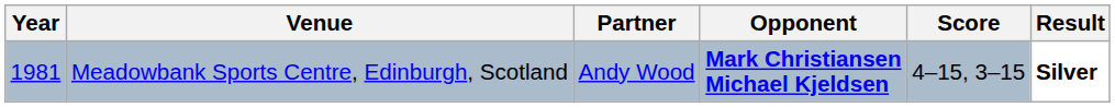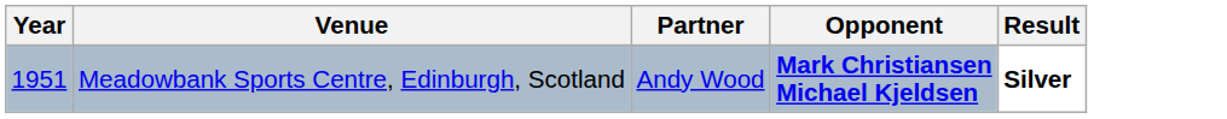- column: Score | 4–15, 3–15
Meadowbank Sports Centre, Edinburgh, Scotland | Year: 1981 -> 1951
